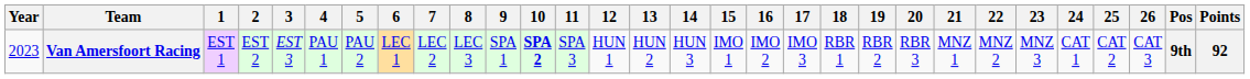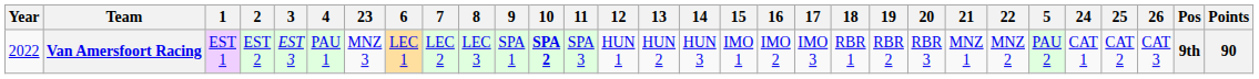columns swapped: 5 <-> 23
Van Amersfoort Racing | Year: 2023 -> 2022
Van Amersfoort Racing | Points: 92 -> 90
